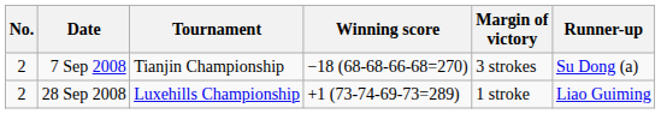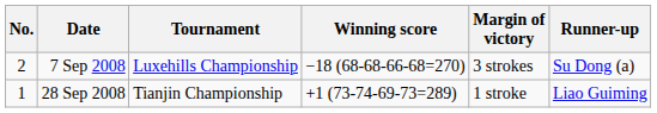7 Sep 2008 | Tournament: Tianjin Championship -> Luxehills Championship
28 Sep 2008 | No.: 2 -> 1
28 Sep 2008 | Tournament: Luxehills Championship -> Tianjin Championship
